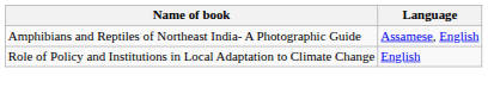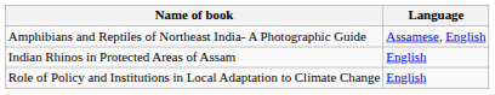+ row: Indian Rhinos in Protected Areas of Assam | English
